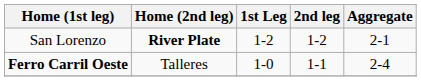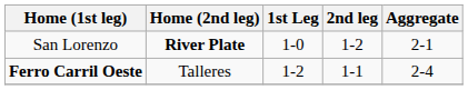San Lorenzo | 1st Leg: 1-2 -> 1-0
Ferro Carril Oeste | 1st Leg: 1-0 -> 1-2
